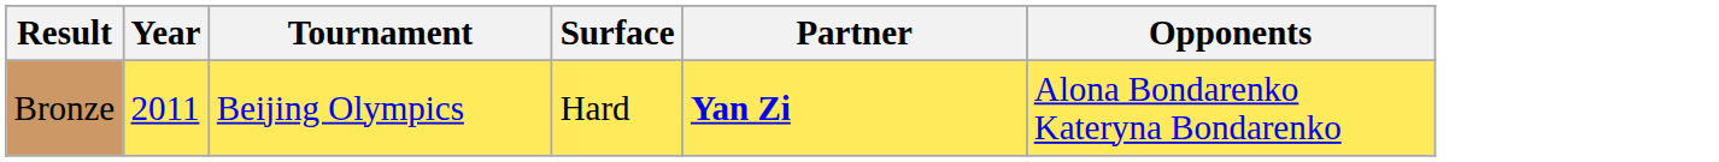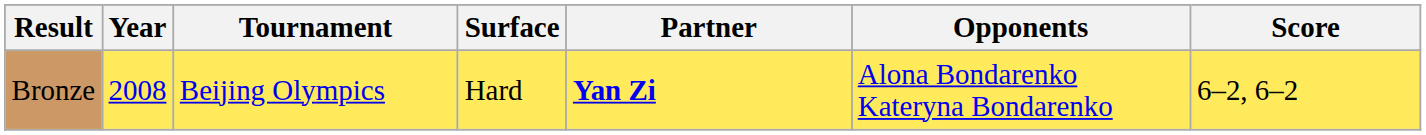+ column: Score | 6–2, 6–2
Bronze | Year: 2011 -> 2008
